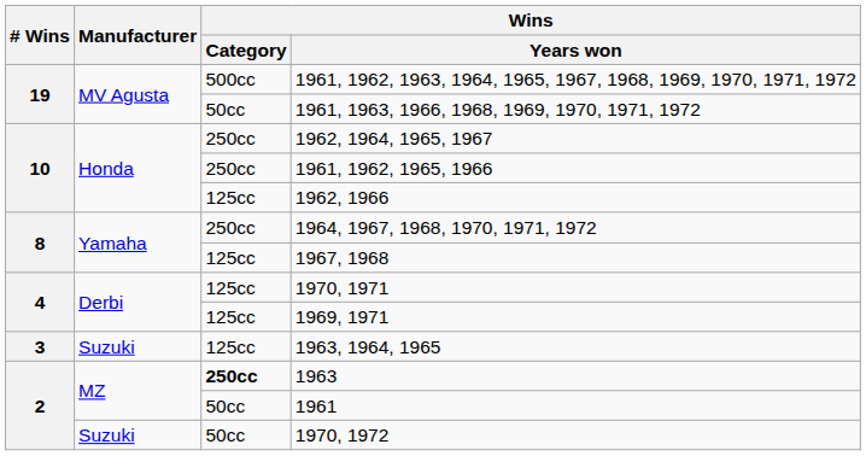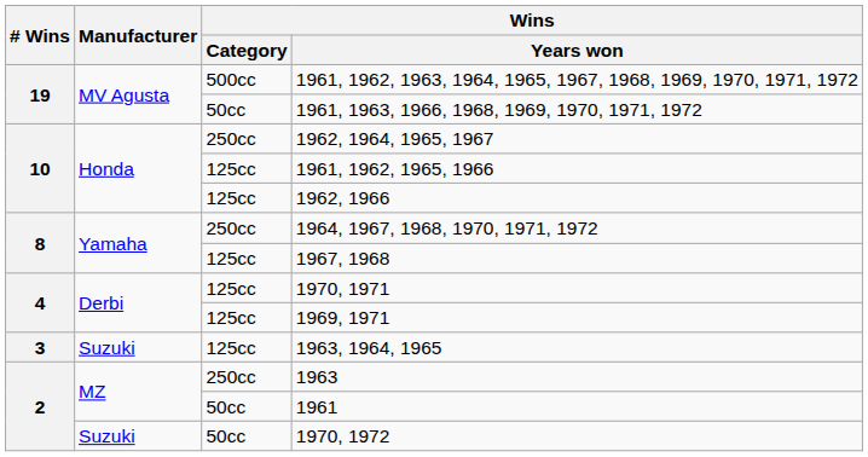1961, 1962, 1965, 1966 | Wins / Category: 250cc -> 125cc
1963 | Wins / Category: bold -> normal
